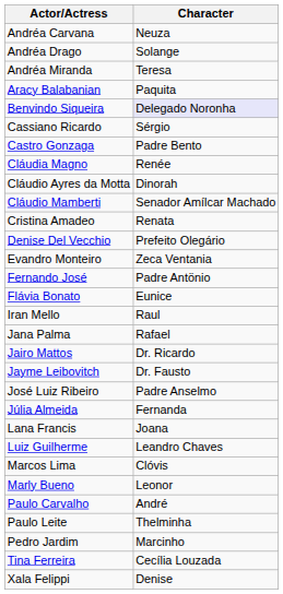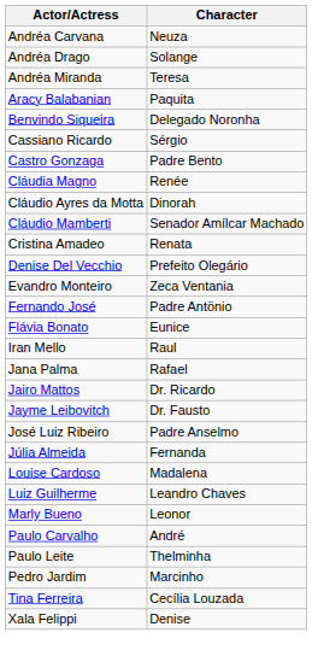Benvindo Siqueira | Character: lavender background -> no background
- row: Lana Francis | Joana
+ row: Louise Cardoso | Madalena
- row: Marcos Lima | Clóvis
